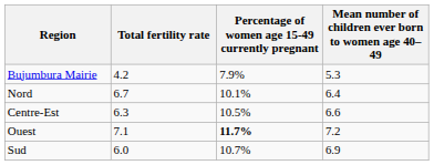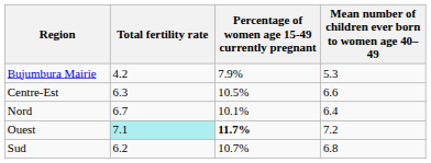rows swapped: Nord <-> Centre-Est
Ouest | Total fertility rate: no background -> paleturquoise background
Sud | Total fertility rate: 6.0 -> 6.2
Sud | Mean number of children ever born to women age 40–49: 6.9 -> 6.8
